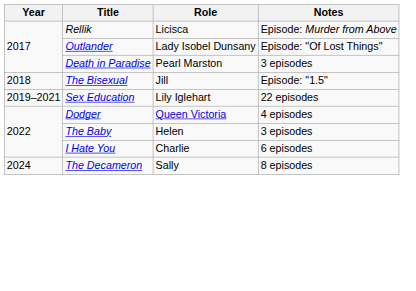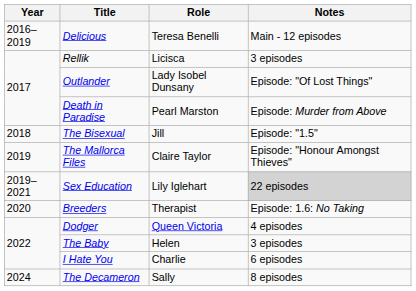+ row: 2016–2019 | Delicious | Teresa Benelli | Main - 12 episodes
Rellik | Notes: Episode: Murder from Above -> 3 episodes
Death in Paradise | Notes: 3 episodes -> Episode: Murder from Above
+ row: 2019 | The Mallorca Files | Claire Taylor | Episode: "Honour Amongst Thieves"
Sex Education | Notes: no background -> lightgrey background
+ row: 2020 | Breeders | Therapist | Episode: 1.6: No Taking
